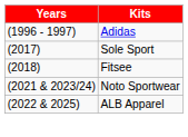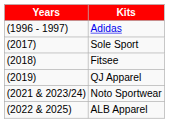+ row: (2019) | QJ Apparel
